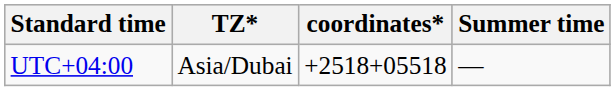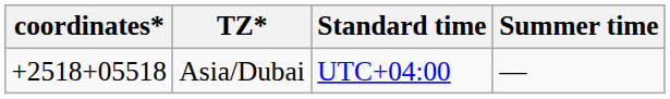columns swapped: coordinates* <-> Standard time
